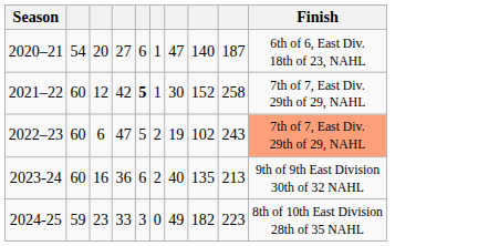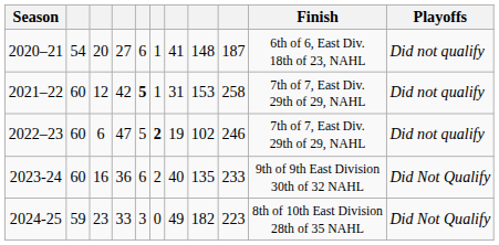+ column: Playoffs | Did not qualify | Did not qualify | Did not qualify | Did Not Qualify | Did Not Qualify
2020–21 | column 7: 47 -> 41
2020–21 | column 8: 140 -> 148
2021–22 | column 7: 30 -> 31
2021–22 | column 8: 152 -> 153
2022–23 | column 6: normal -> bold
2022–23 | column 9: 243 -> 246
2022–23 | Finish: lightsalmon background -> no background
2023-24 | column 9: 213 -> 233
